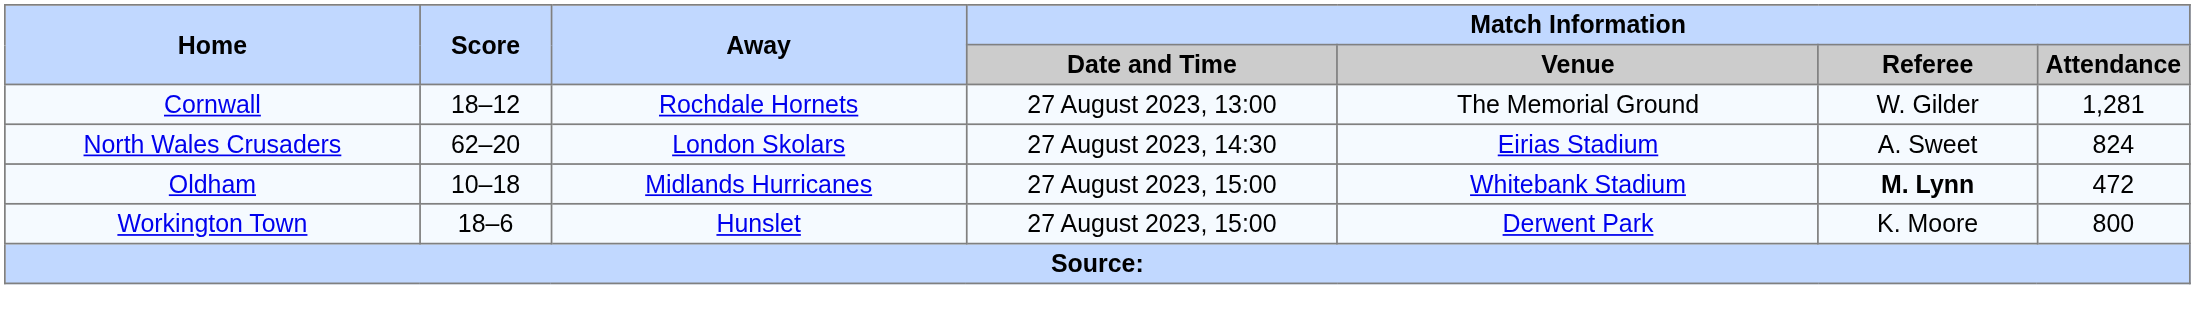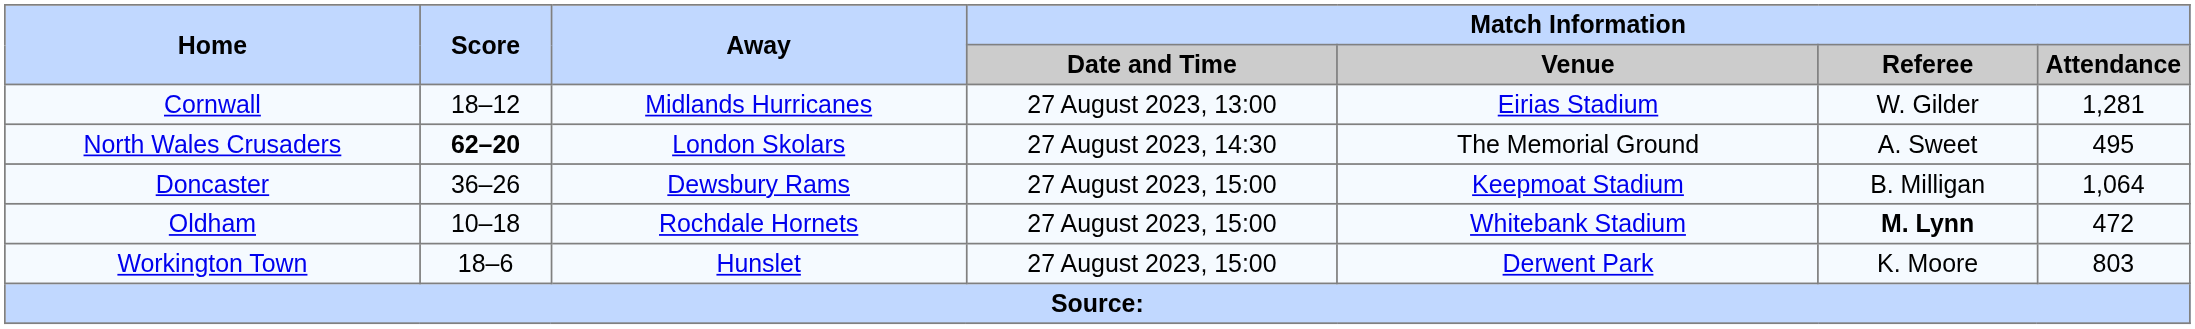Cornwall | Away: Rochdale Hornets -> Midlands Hurricanes
Cornwall | Match Information / Venue: The Memorial Ground -> Eirias Stadium
North Wales Crusaders | Score: normal -> bold
North Wales Crusaders | Match Information / Venue: Eirias Stadium -> The Memorial Ground
North Wales Crusaders | Match Information / Attendance: 824 -> 495
+ row: Doncaster | 36–26 | Dewsbury Rams | 27 August 2023, 15:00 | Keepmoat Stadium | B. Milligan | 1,064
Oldham | Away: Midlands Hurricanes -> Rochdale Hornets
Workington Town | Match Information / Attendance: 800 -> 803
